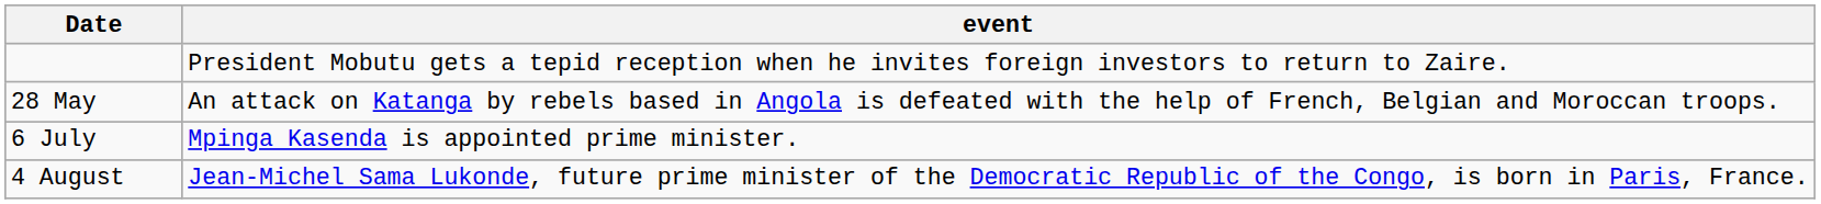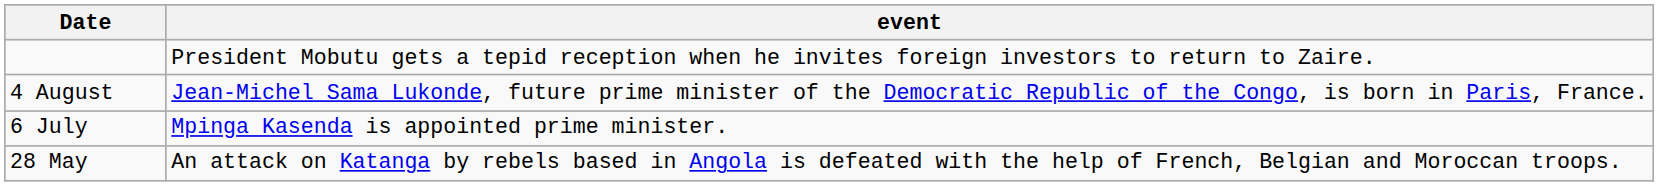rows swapped: 28 May <-> 4 August
